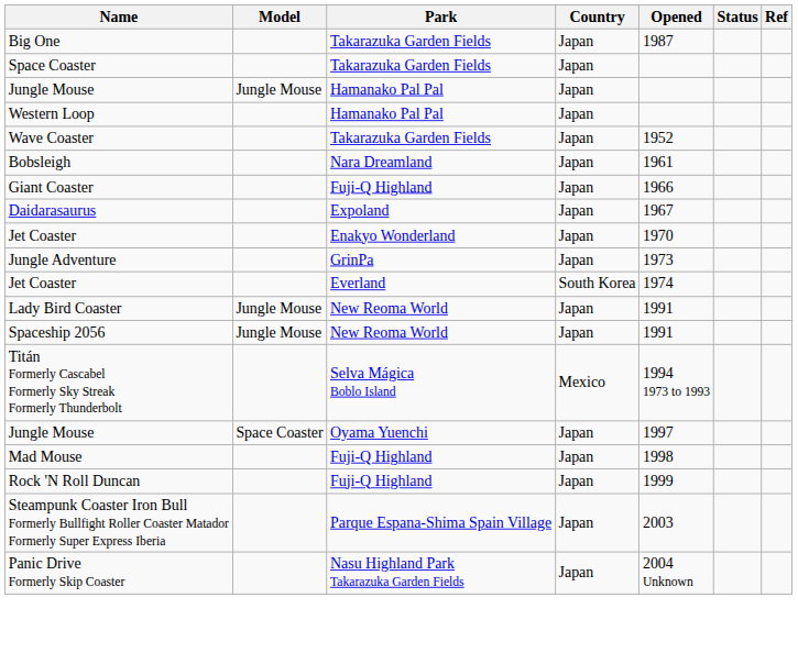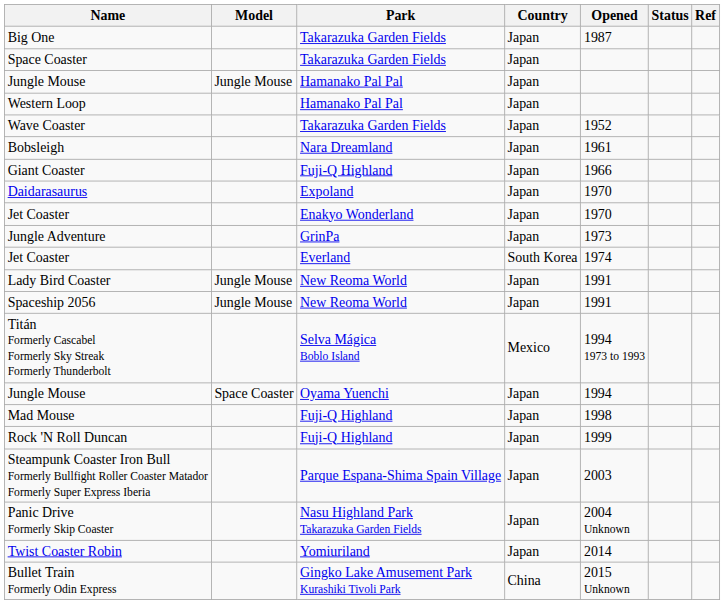Daidarasaurus | Opened: 1967 -> 1970
Jungle Mouse / Oyama Yuenchi | Opened: 1997 -> 1994
+ row: Twist Coaster Robin | Yomiuriland | Japan | 2014
+ row: Bullet Train Formerly Odin Express | Gingko Lake Amusement Park Kurashiki Tivoli Park | China | 2015 Unknown
